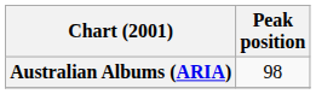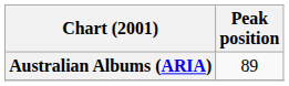Australian Albums (ARIA) | Peak position: 98 -> 89
